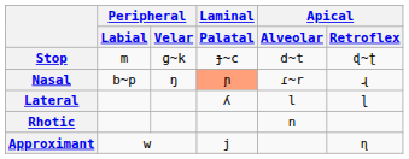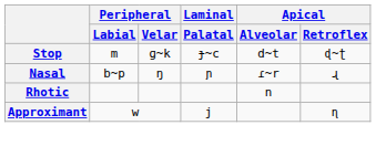Nasal | Laminal / Palatal: lightsalmon background -> no background
- row: Lateral | ʎ | l | ɭ
